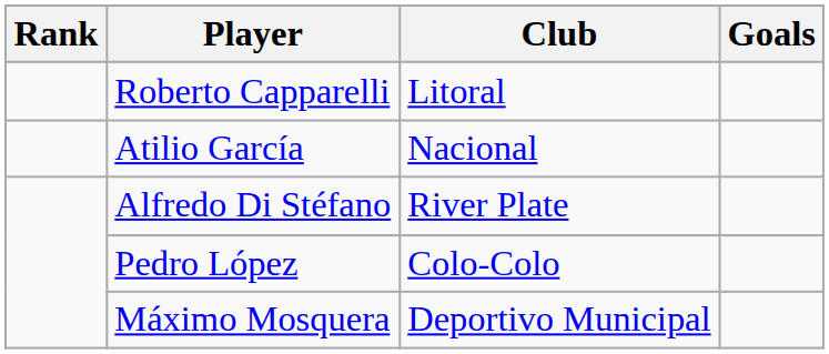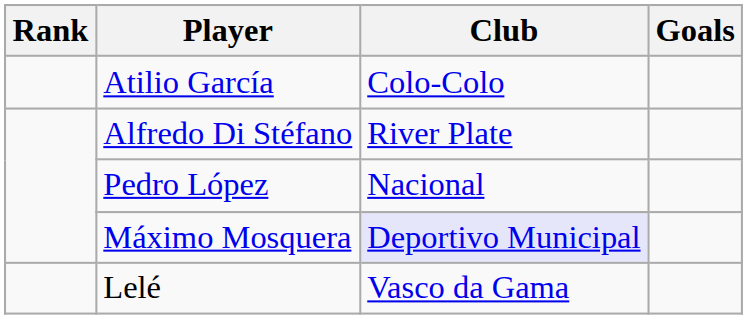- row: Roberto Capparelli | Litoral
Atilio García | Club: Nacional -> Colo-Colo
Pedro López | Club: Colo-Colo -> Nacional
Máximo Mosquera | Club: no background -> lavender background
+ row: Lelé | Vasco da Gama
